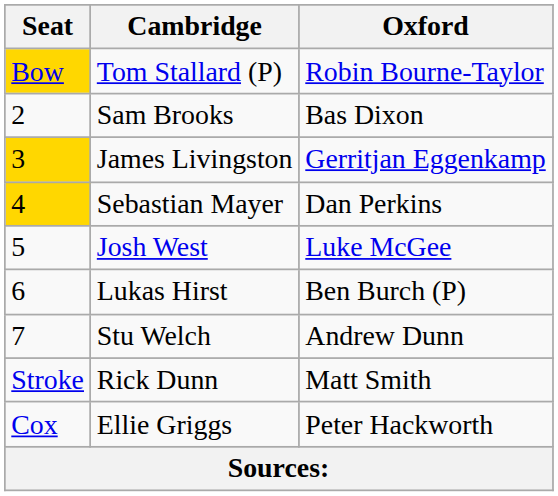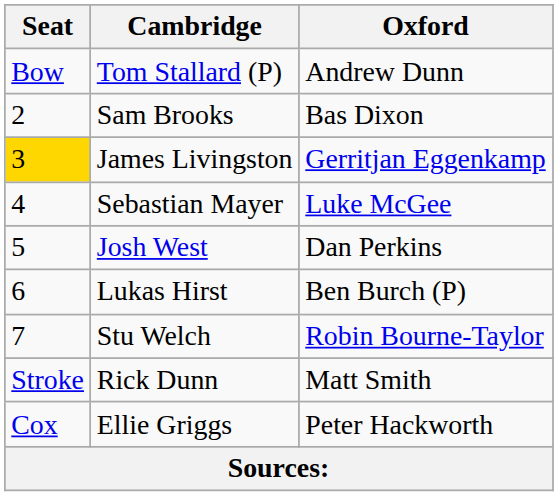Tom Stallard (P) | Seat: gold background -> no background
Tom Stallard (P) | Oxford: Robin Bourne-Taylor -> Andrew Dunn
Sebastian Mayer | Seat: gold background -> no background
Sebastian Mayer | Oxford: Dan Perkins -> Luke McGee
Josh West | Oxford: Luke McGee -> Dan Perkins
Stu Welch | Oxford: Andrew Dunn -> Robin Bourne-Taylor
